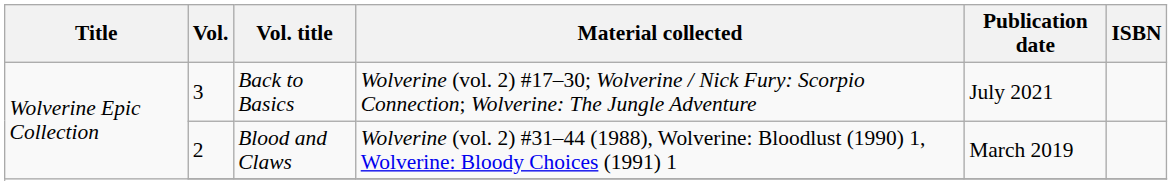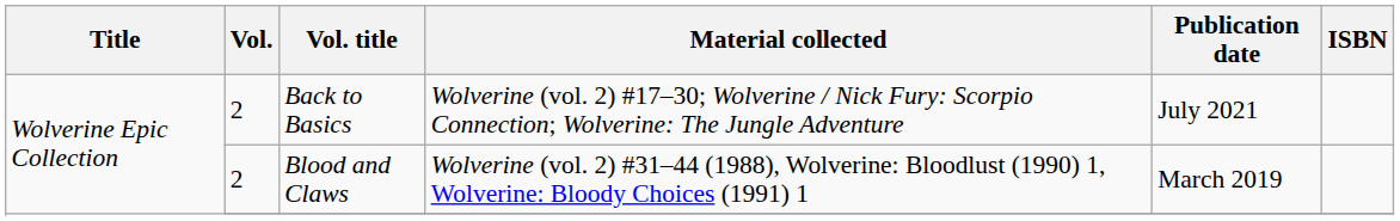Back to Basics | Vol.: 3 -> 2
